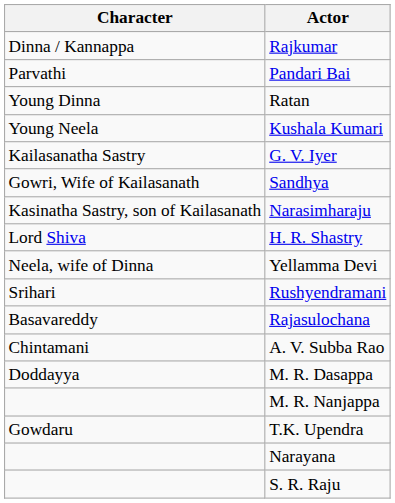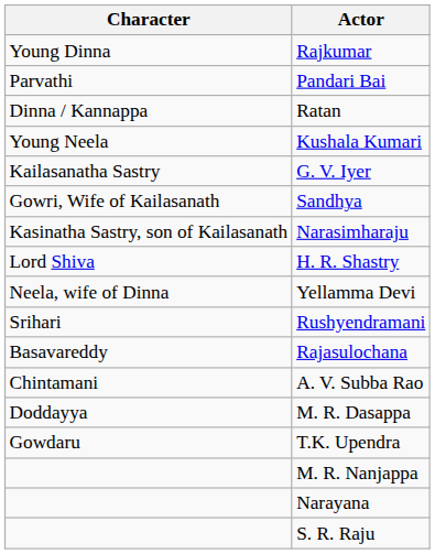Rajkumar | Character: Dinna / Kannappa -> Young Dinna
Ratan | Character: Young Dinna -> Dinna / Kannappa
rows swapped: T.K. Upendra <-> M. R. Nanjappa
